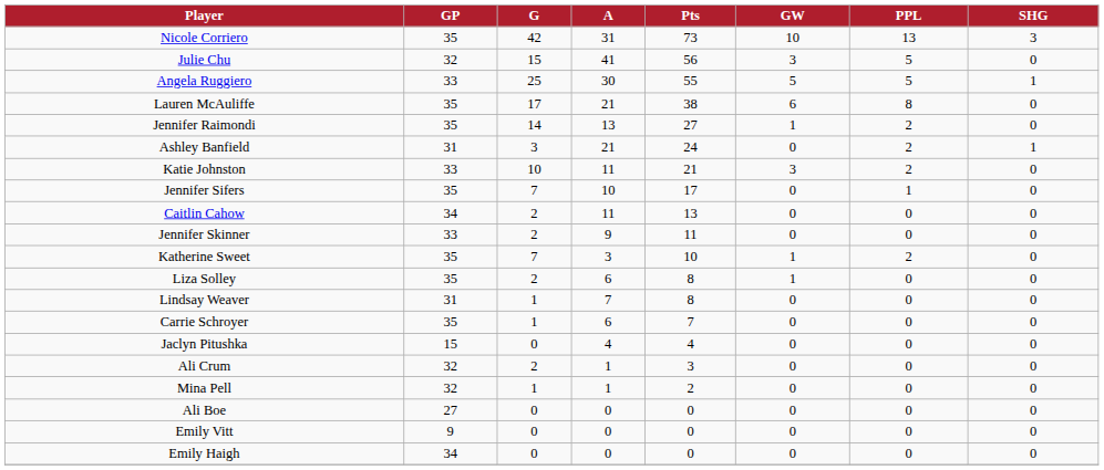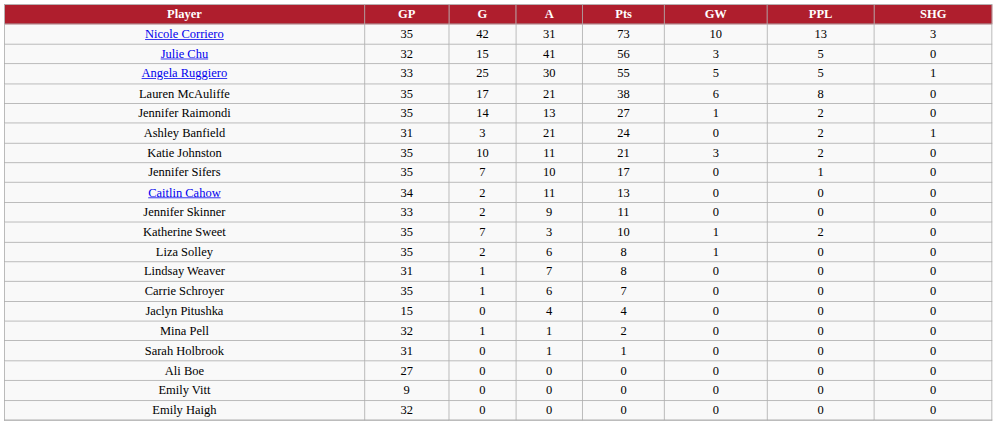Katie Johnston | GP: 33 -> 35
- row: Ali Crum | 32 | 2 | 1 | 3 | 0 | 0 | 0
+ row: Sarah Holbrook | 31 | 0 | 1 | 1 | 0 | 0 | 0
Emily Haigh | GP: 34 -> 32
